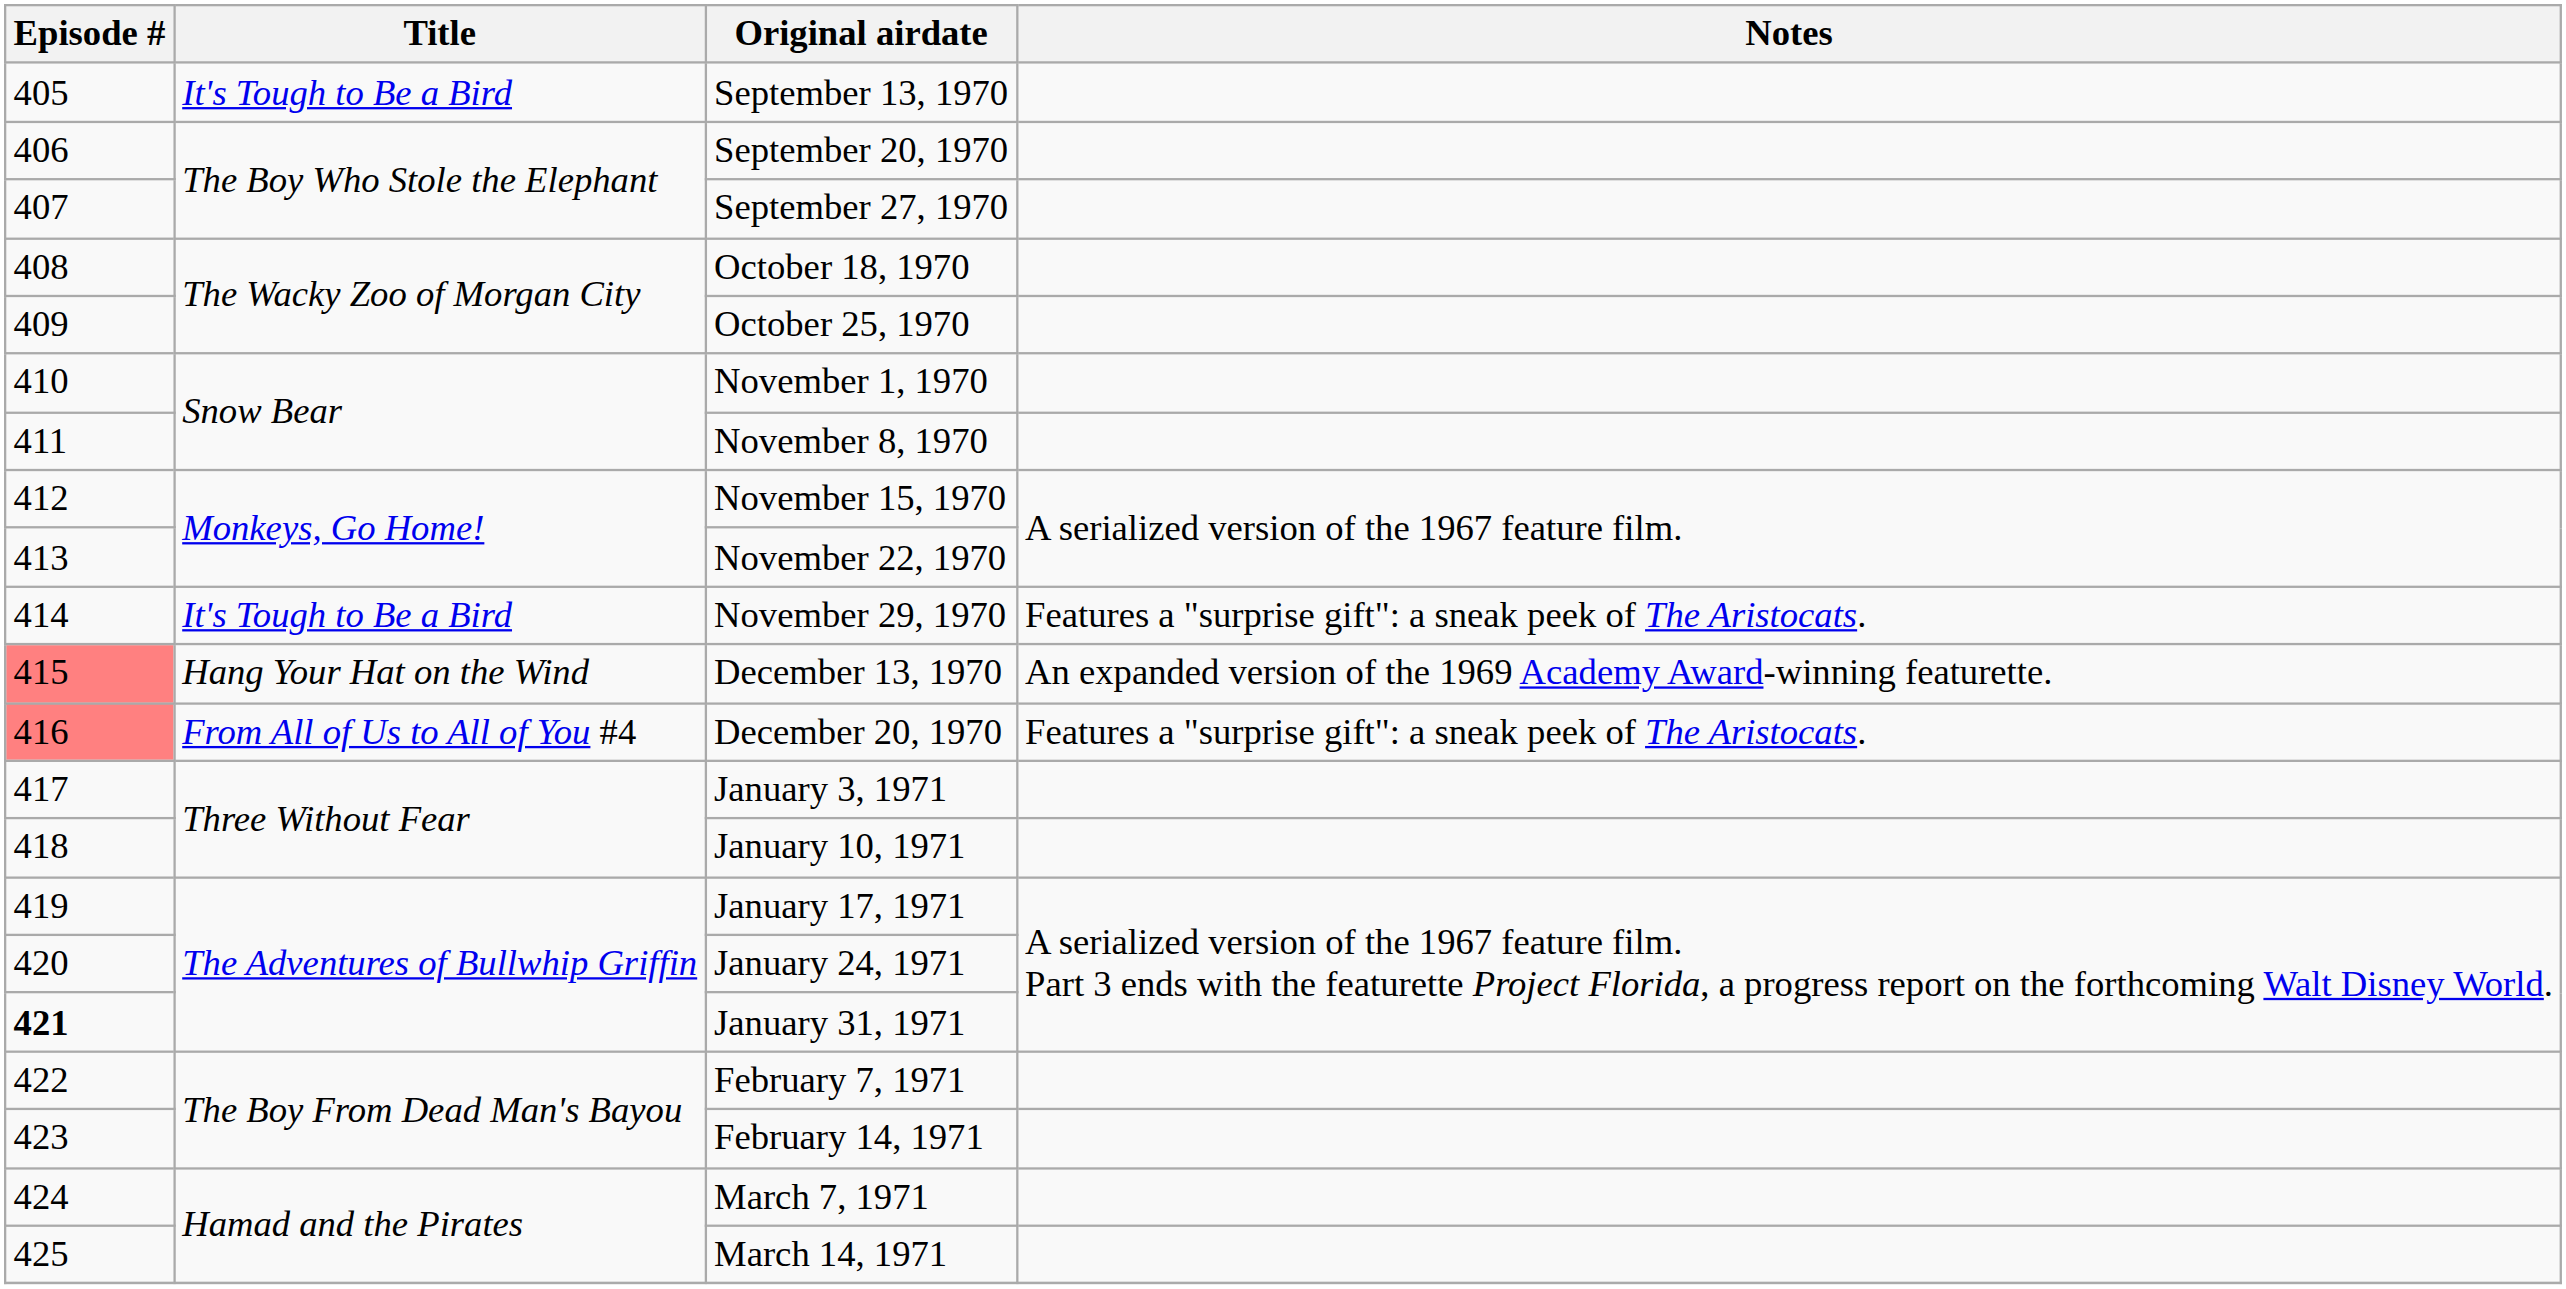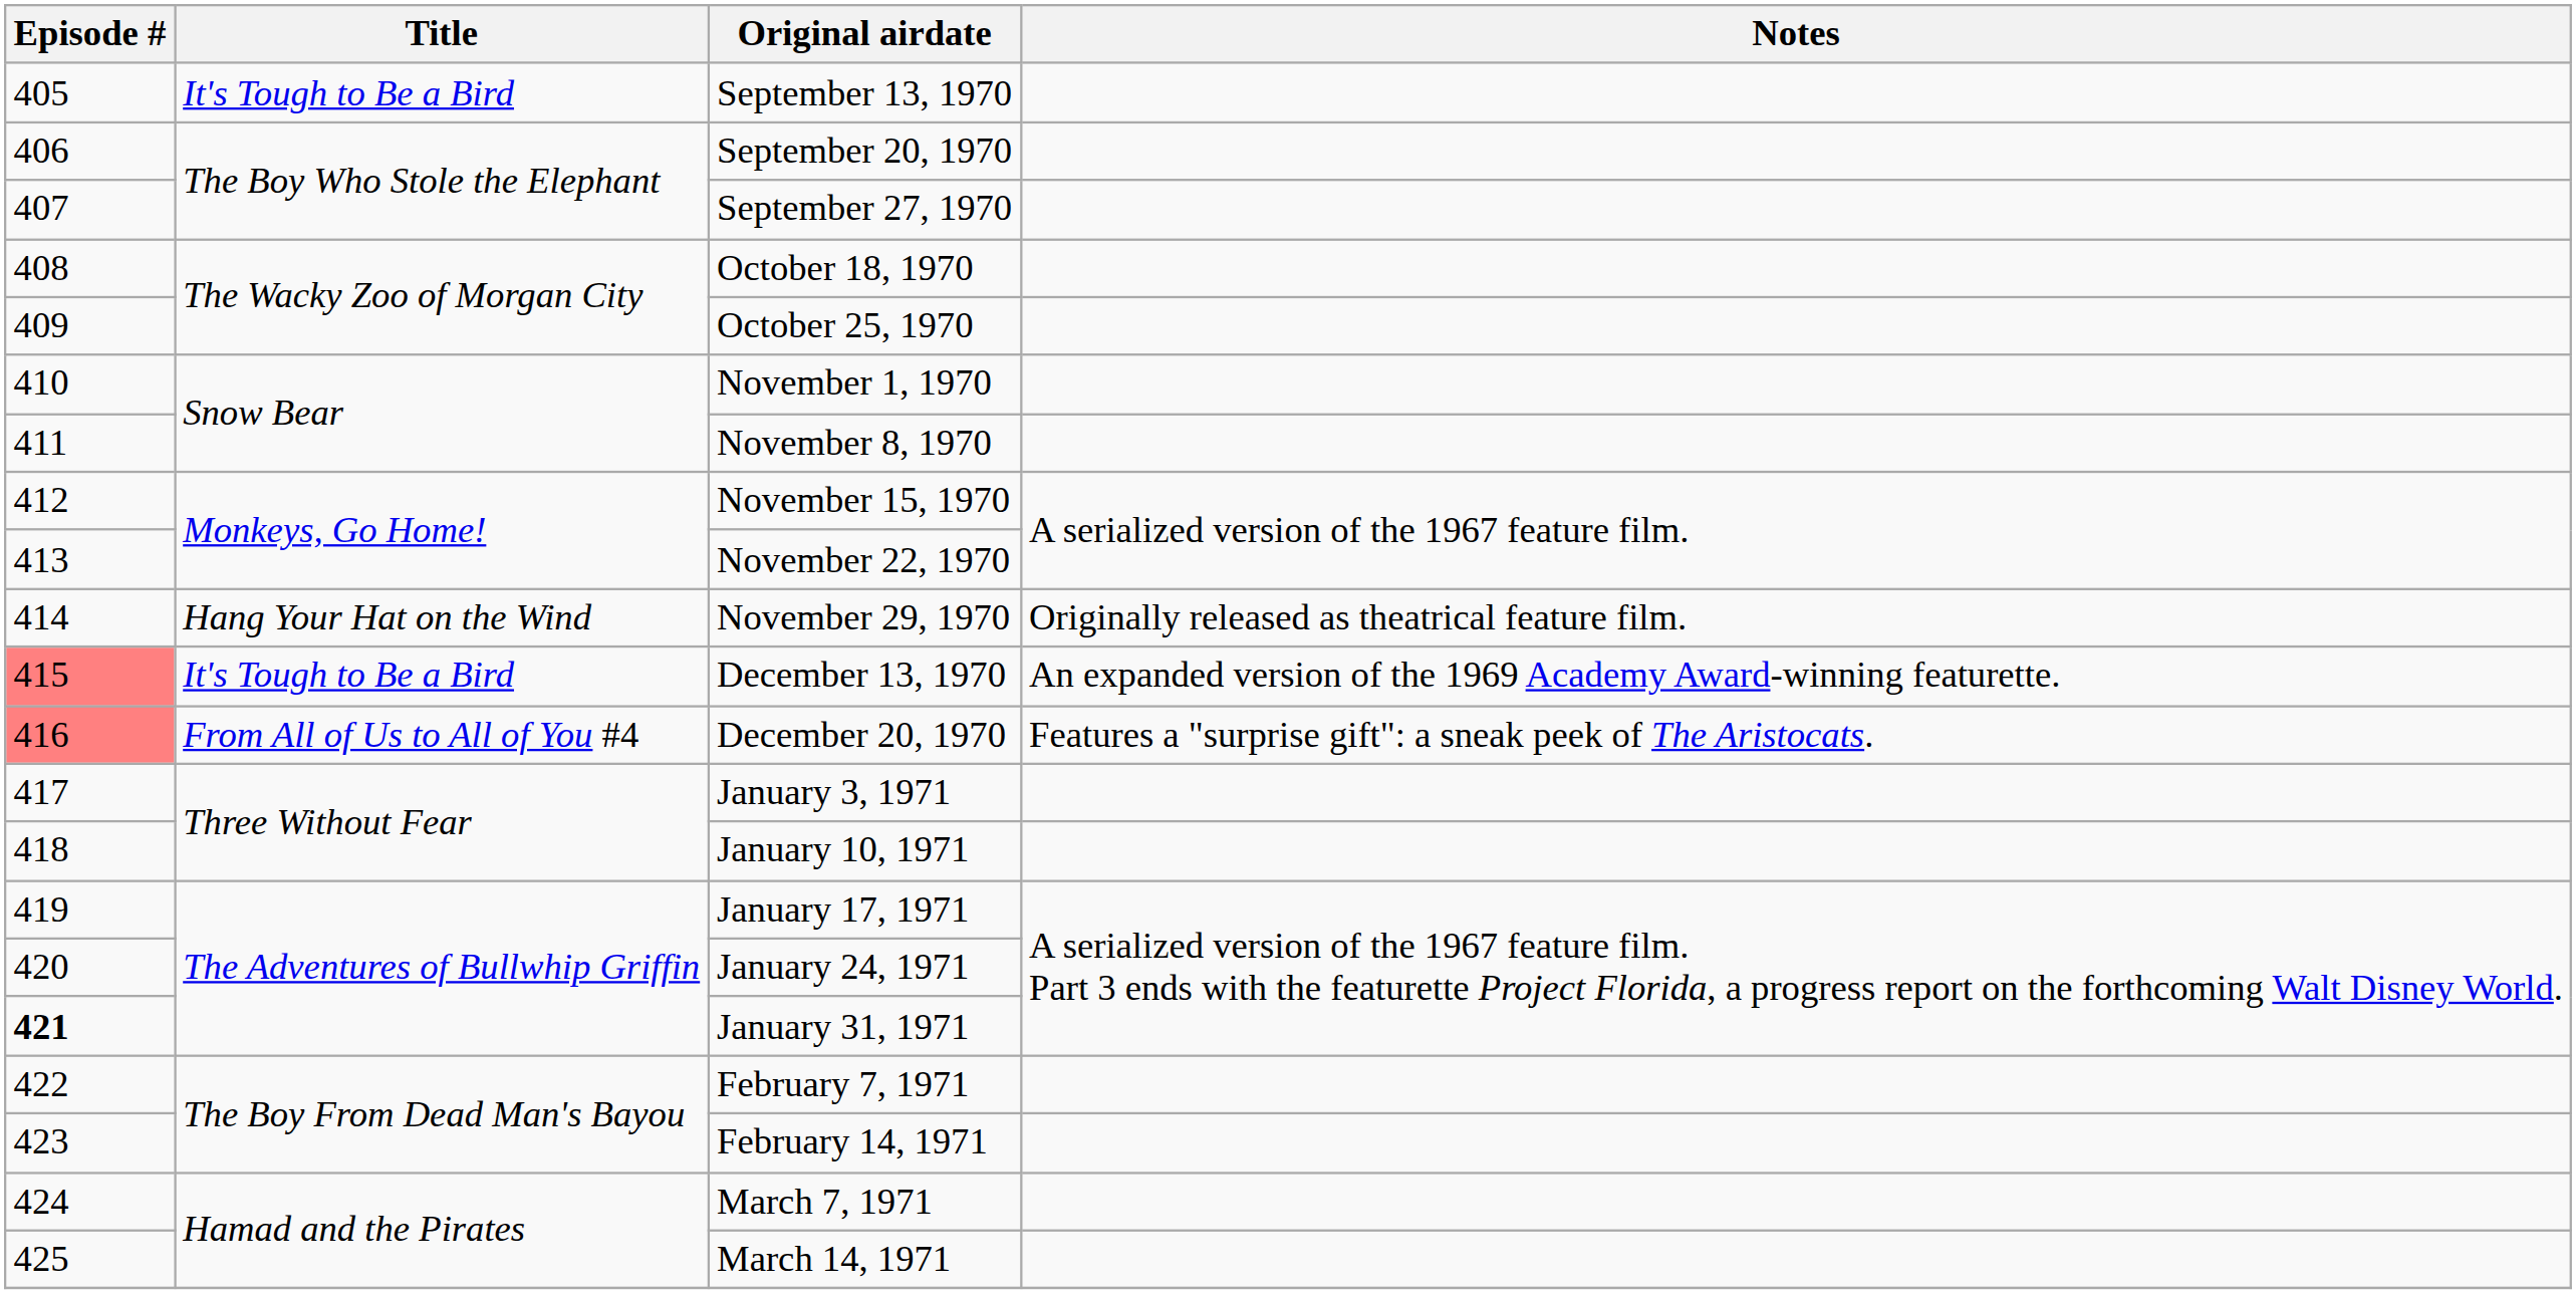November 29, 1970 | Title: It's Tough to Be a Bird -> Hang Your Hat on the Wind
November 29, 1970 | Notes: Features a "surprise gift": a sneak peek of The Aristocats. -> Originally released as theatrical feature film.
December 13, 1970 | Title: Hang Your Hat on the Wind -> It's Tough to Be a Bird
